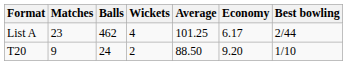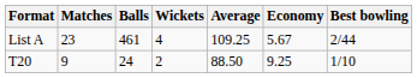List A | Balls: 462 -> 461
List A | Average: 101.25 -> 109.25
List A | Economy: 6.17 -> 5.67
T20 | Economy: 9.20 -> 9.25
